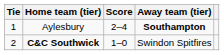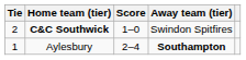rows swapped: Aylesbury <-> C&C Southwick
